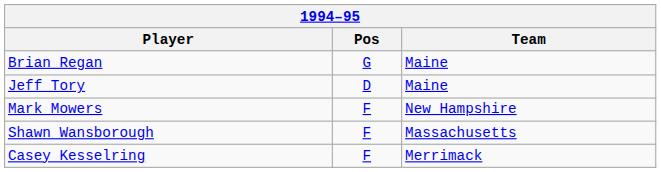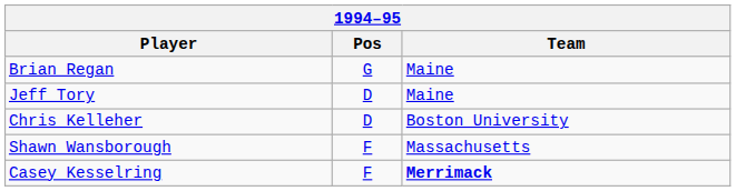+ row: Chris Kelleher | D | Boston University
- row: Mark Mowers | F | New Hampshire
Casey Kesselring | Team: normal -> bold
